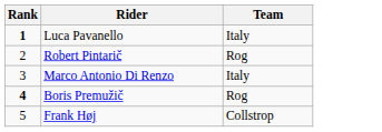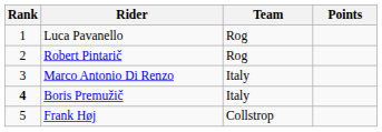+ column: Points
Luca Pavanello | Rank: bold -> normal
Luca Pavanello | Team: Italy -> Rog
Boris Premužič | Team: Rog -> Italy
